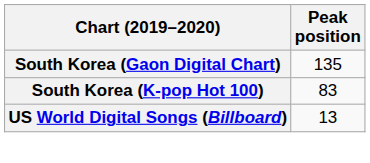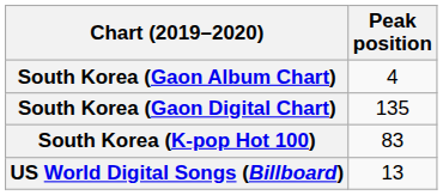+ row: South Korea (Gaon Album Chart) | 4
